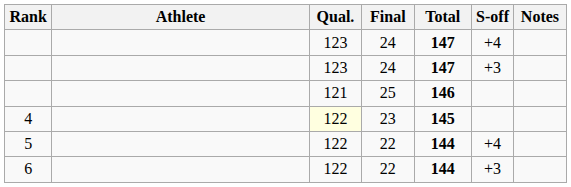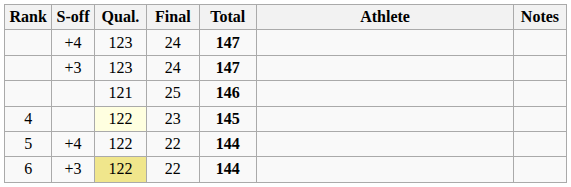columns swapped: Athlete <-> S-off
6 | Qual.: no background -> khaki background
